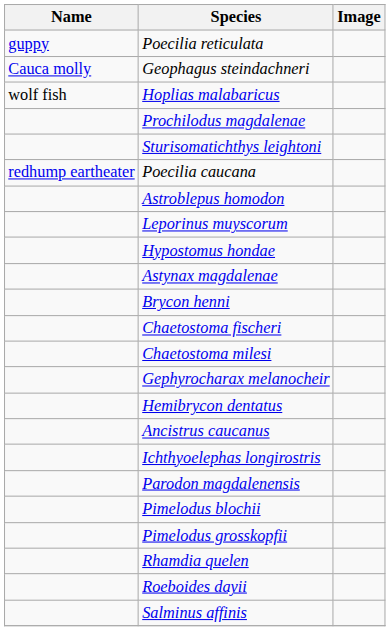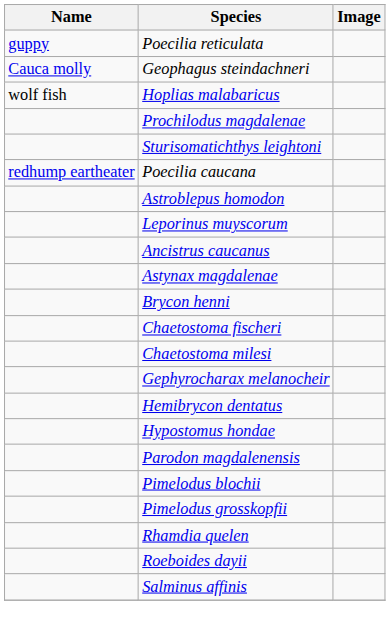rows swapped: Ancistrus caucanus <-> Hypostomus hondae
- row: Ichthyoelephas longirostris
